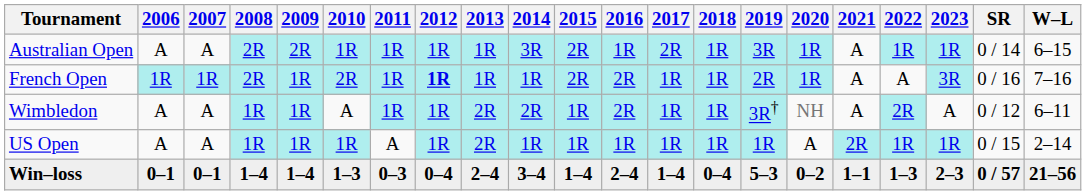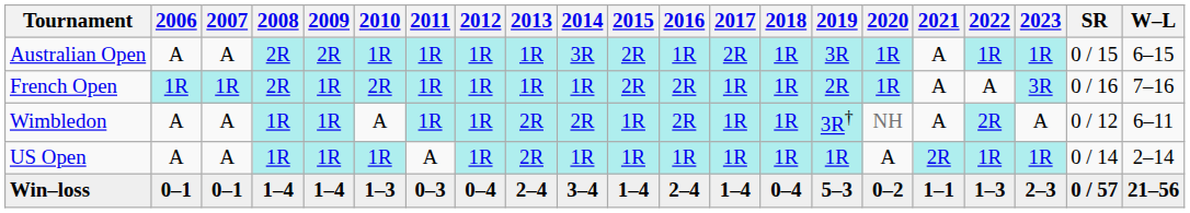Australian Open | SR: 0 / 14 -> 0 / 15
French Open | 2012: bold -> normal
US Open | SR: 0 / 15 -> 0 / 14
